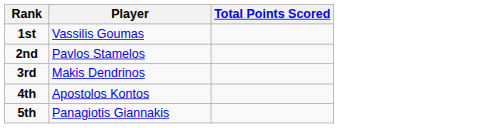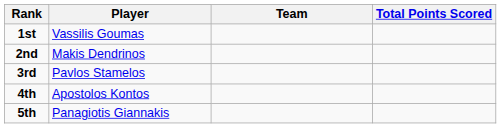+ column: Team
2nd | Player: Pavlos Stamelos -> Makis Dendrinos
3rd | Player: Makis Dendrinos -> Pavlos Stamelos
